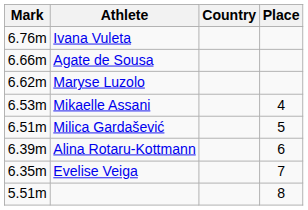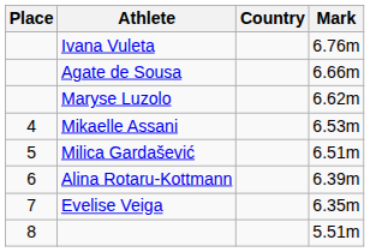columns swapped: Place <-> Mark
